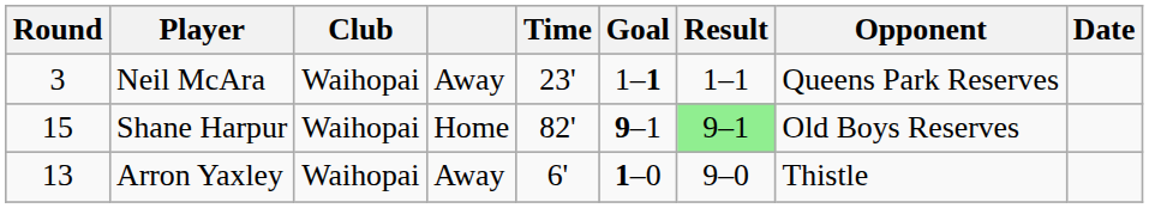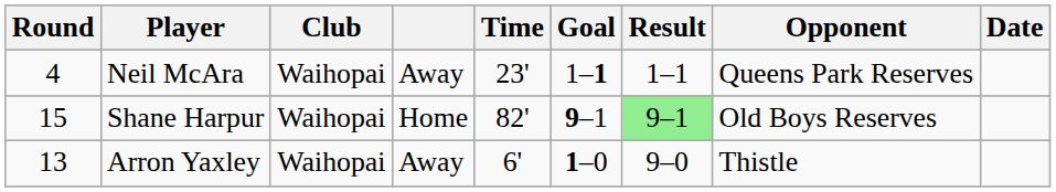Neil McAra | Round: 3 -> 4
